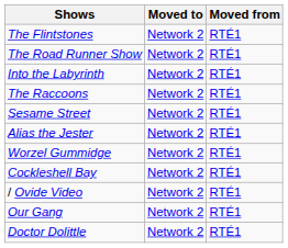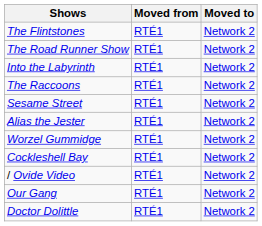columns swapped: Moved from <-> Moved to
